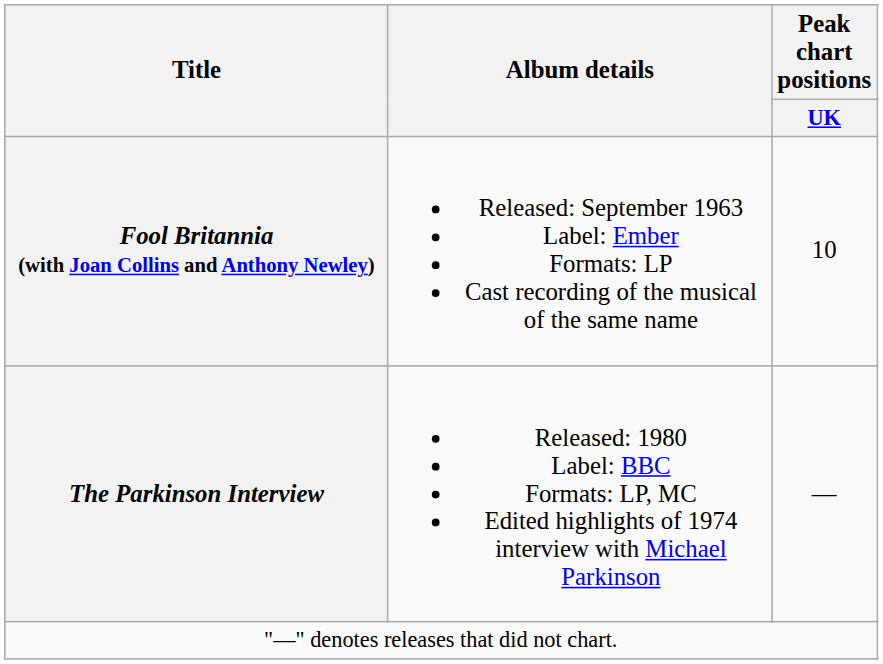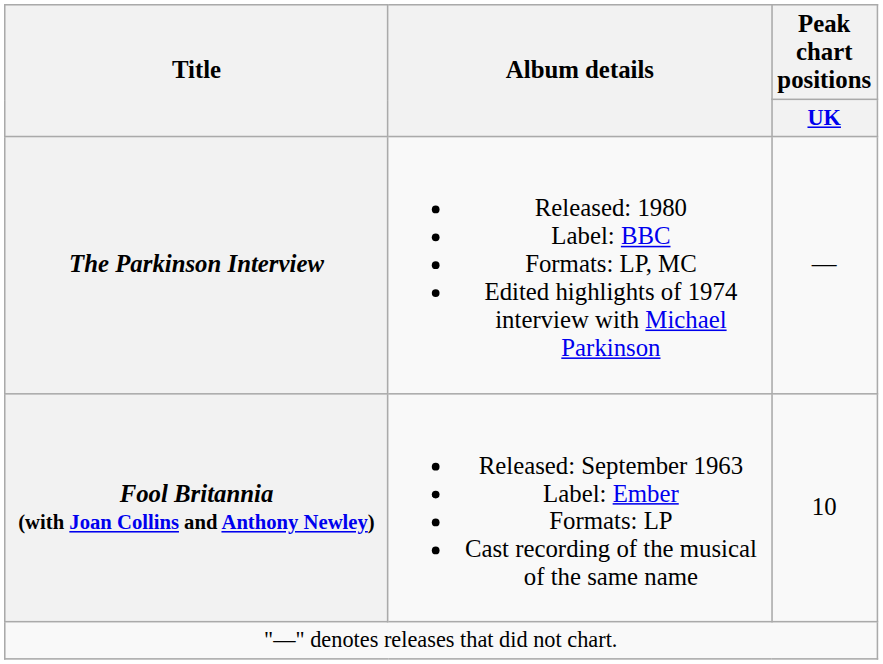rows swapped: Fool Britannia (with Joan Collins and Anthony Newley) <-> The Parkinson Interview
